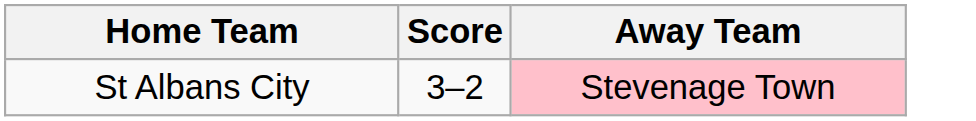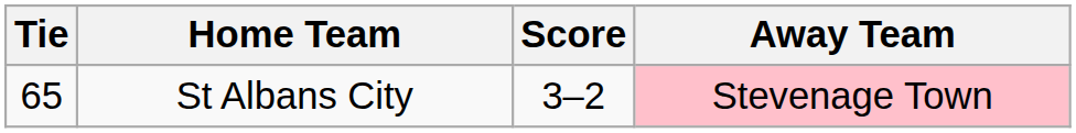+ column: Tie | 65
